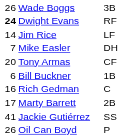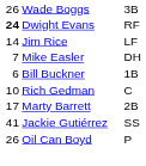- row: 20 | Tony Armas | CF
Rich Gedman | column 1: 16 -> 10
